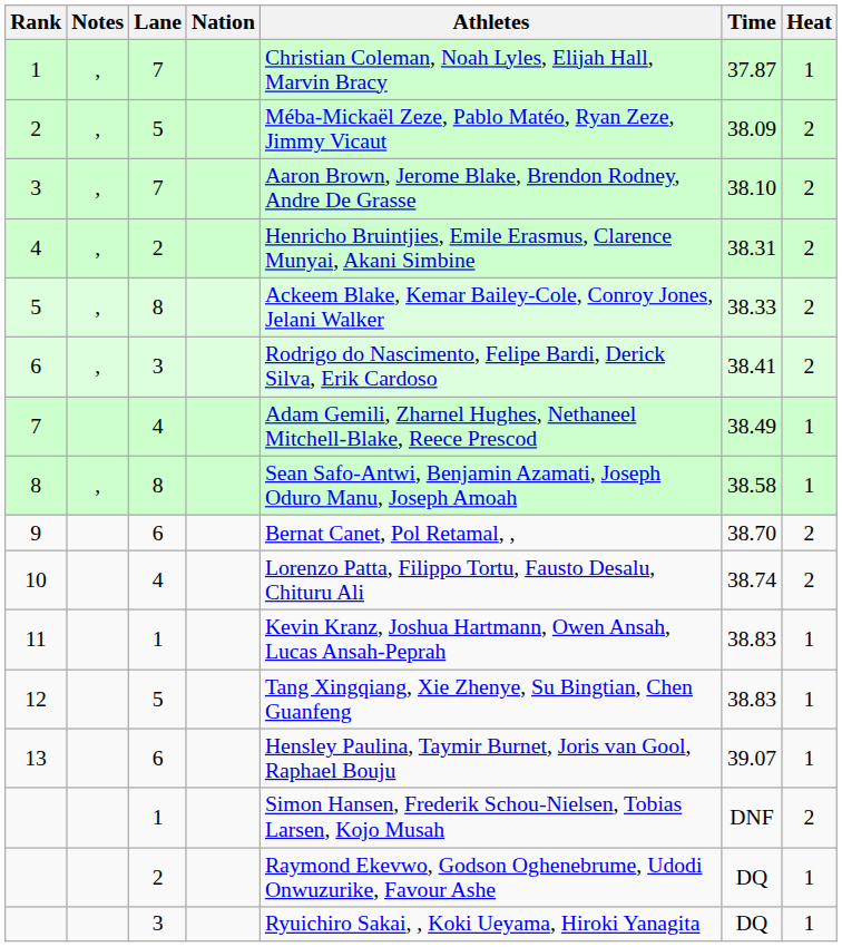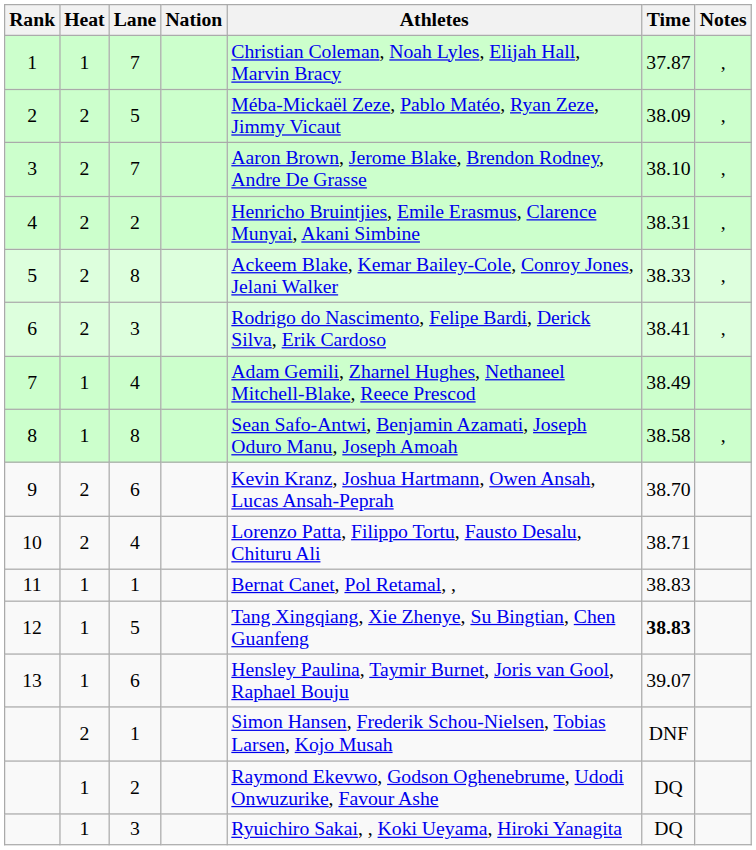columns swapped: Heat <-> Notes
9 | Athletes: Bernat Canet, Pol Retamal, , -> Kevin Kranz, Joshua Hartmann, Owen Ansah, Lucas Ansah-Peprah
10 | Time: 38.74 -> 38.71
11 | Athletes: Kevin Kranz, Joshua Hartmann, Owen Ansah, Lucas Ansah-Peprah -> Bernat Canet, Pol Retamal, ,
12 | Time: normal -> bold
